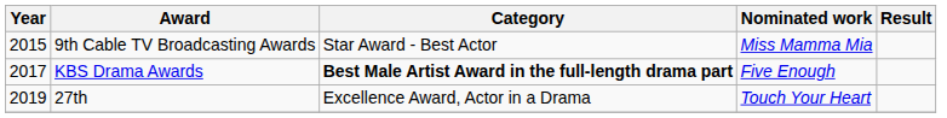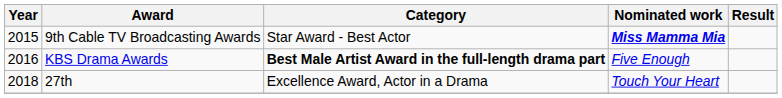9th Cable TV Broadcasting Awards | Nominated work: normal -> bold
KBS Drama Awards | Year: 2017 -> 2016
27th | Year: 2019 -> 2018
